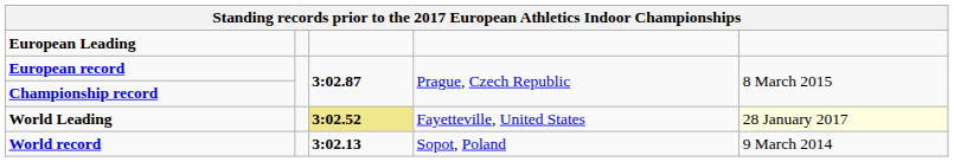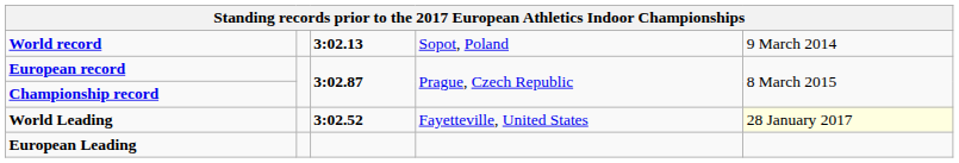rows swapped: World record <-> European Leading
World Leading | column 3: khaki background -> no background
